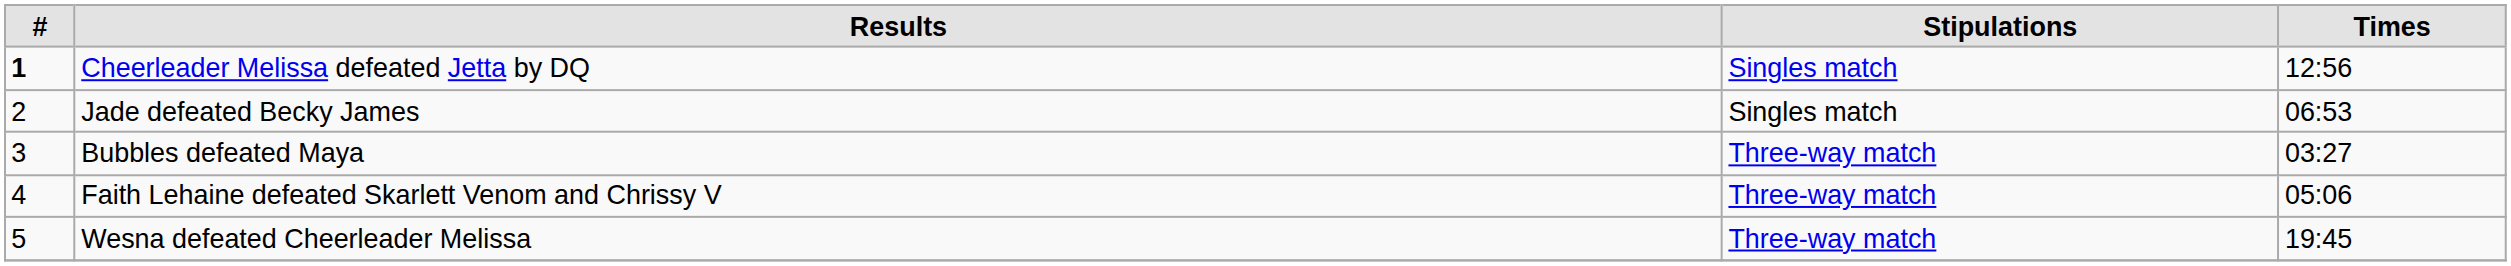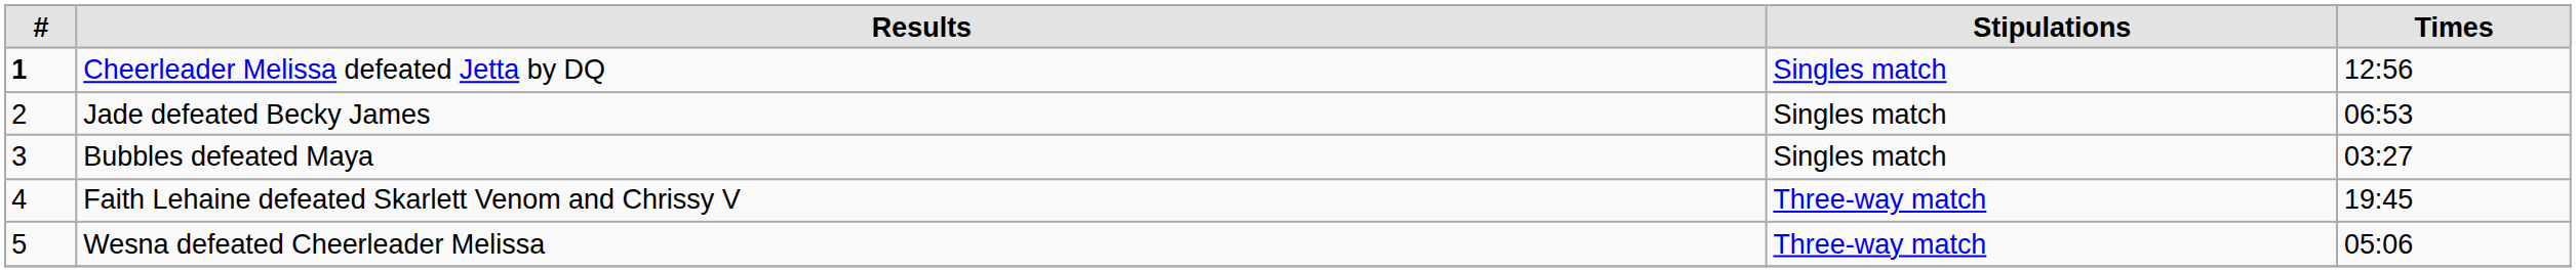Bubbles defeated Maya | Stipulations: Three-way match -> Singles match
Faith Lehaine defeated Skarlett Venom and Chrissy V | Times: 05:06 -> 19:45
Wesna defeated Cheerleader Melissa | Times: 19:45 -> 05:06
